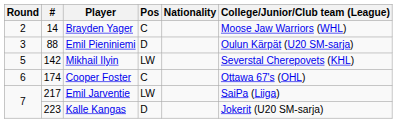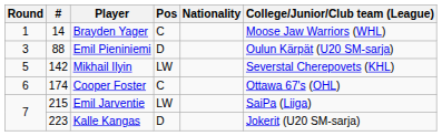Brayden Yager | Round: 2 -> 1
Emil Jarventie | #: 217 -> 215
